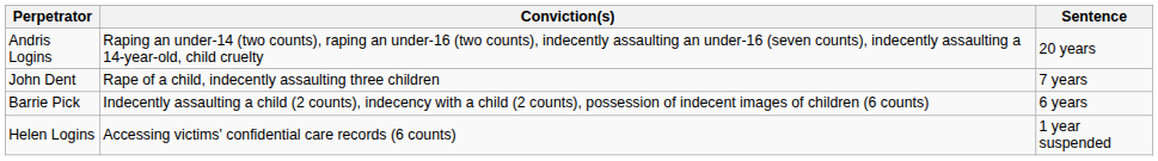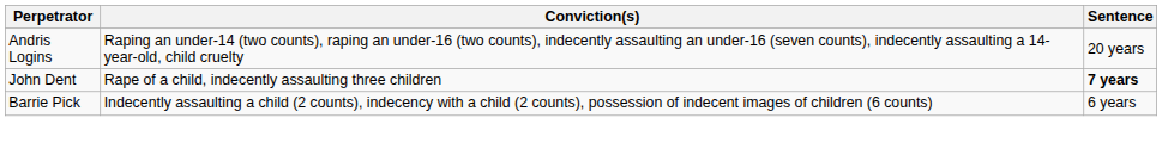John Dent | Sentence: normal -> bold
- row: Helen Logins | Accessing victims' confidential care records (6 counts) | 1 year suspended
